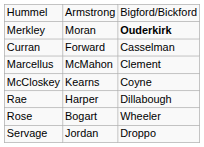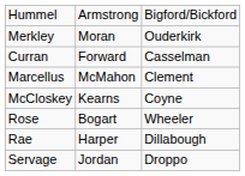Merkley | column 3: bold -> normal
rows swapped: Rae <-> Rose
